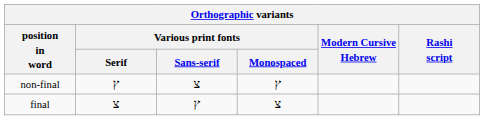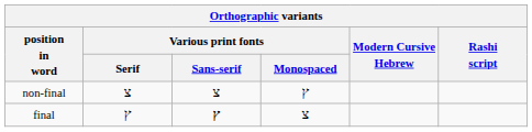non-final | Various print fonts / Serif: ץ -> צ
final | Various print fonts / Serif: צ -> ץ
final | Various print fonts / Sans-serif: normal -> bold
